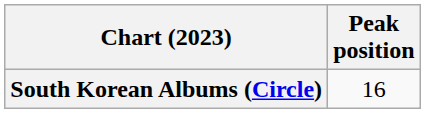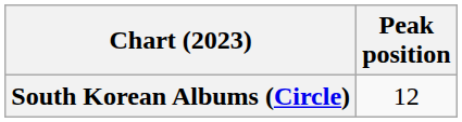South Korean Albums (Circle) | Peak position: 16 -> 12
